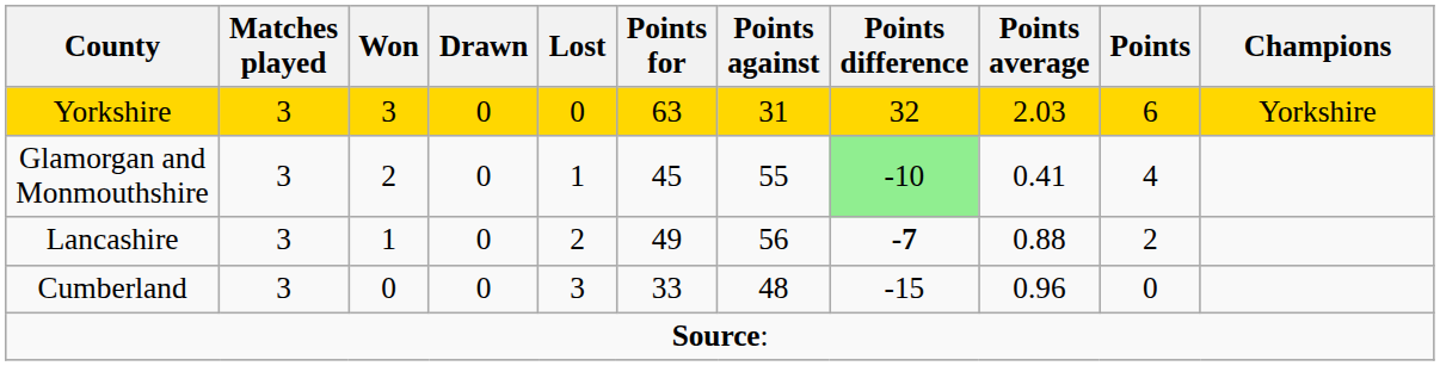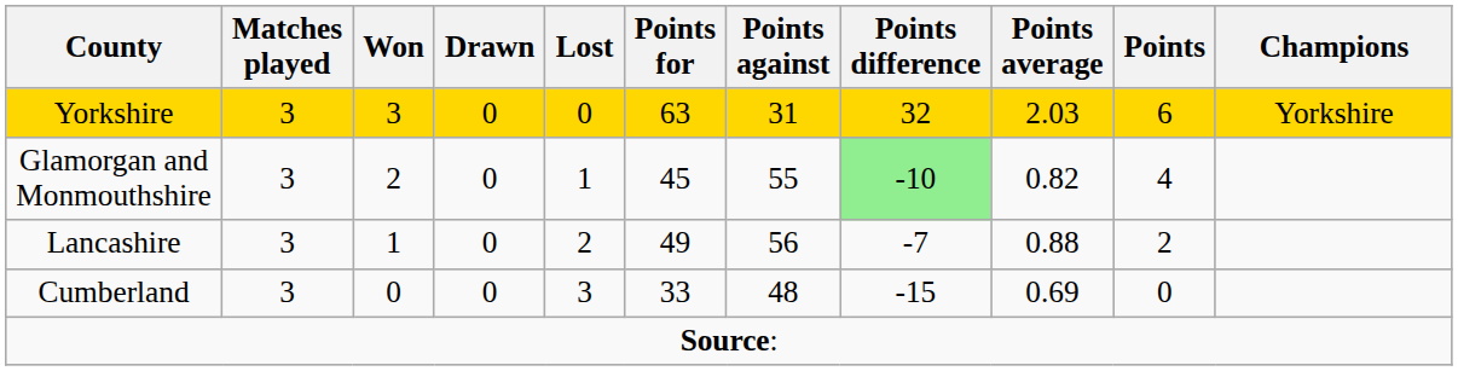Glamorgan and Monmouthshire | Points average: 0.41 -> 0.82
Lancashire | Points difference: bold -> normal
Cumberland | Points average: 0.96 -> 0.69
